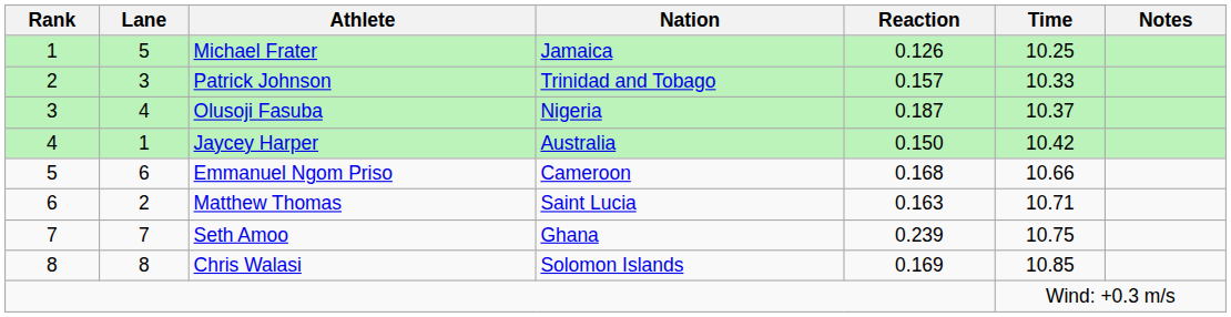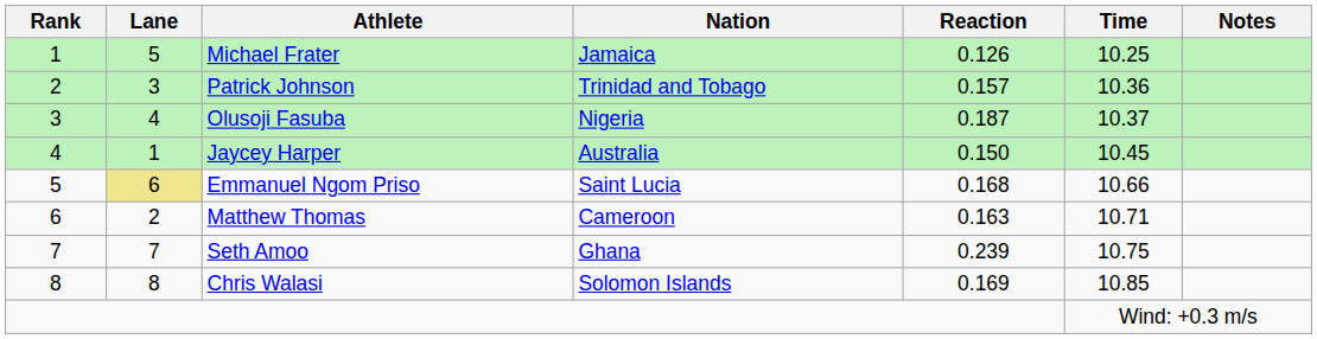Patrick Johnson | Time: 10.33 -> 10.36
Jaycey Harper | Time: 10.42 -> 10.45
Emmanuel Ngom Priso | Lane: no background -> khaki background
Emmanuel Ngom Priso | Nation: Cameroon -> Saint Lucia
Matthew Thomas | Nation: Saint Lucia -> Cameroon
